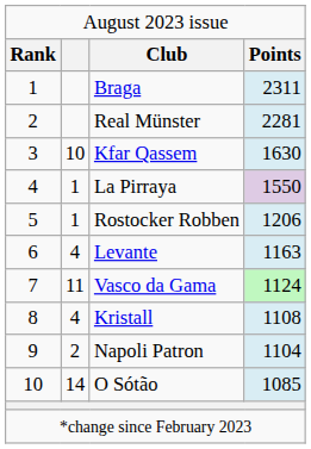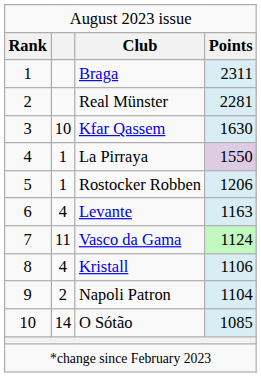Kristall | column 4: 1108 -> 1106
